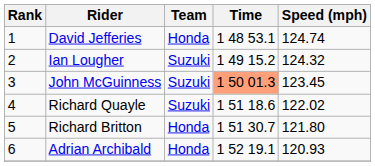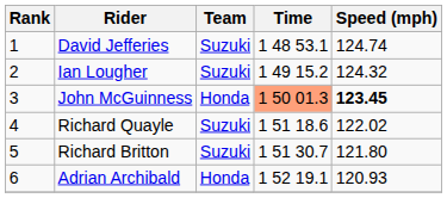David Jefferies | Team: Honda -> Suzuki
John McGuinness | Team: Suzuki -> Honda
John McGuinness | Speed (mph): normal -> bold
Richard Britton | Team: Honda -> Suzuki
